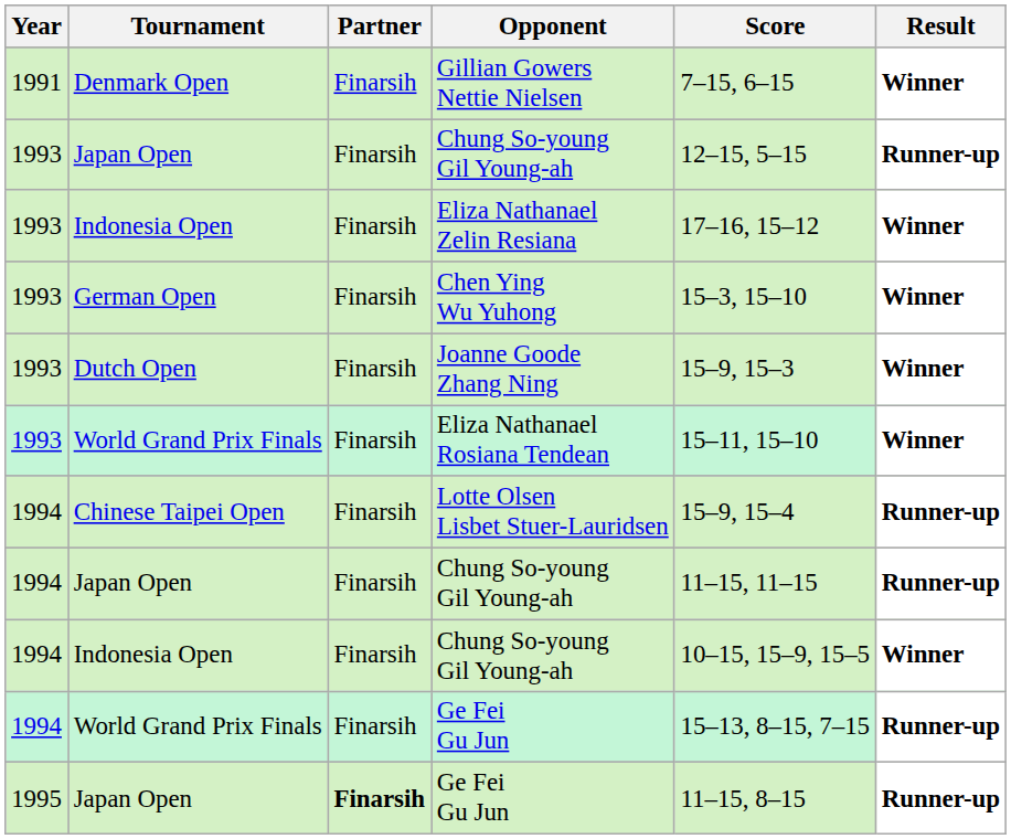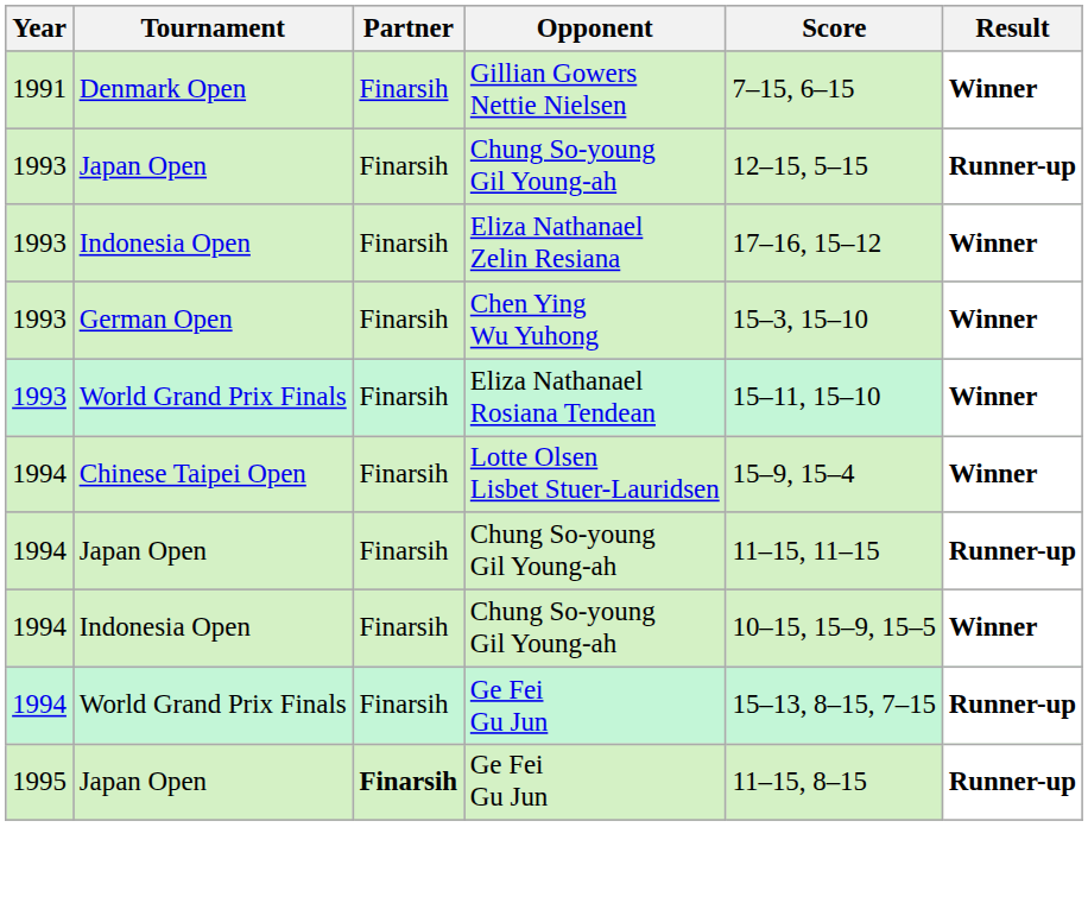- row: 1993 | Dutch Open | Finarsih | Joanne Goode Zhang Ning | 15–9, 15–3 | Winner
Lotte Olsen Lisbet Stuer-Lauridsen | Result: Runner-up -> Winner
